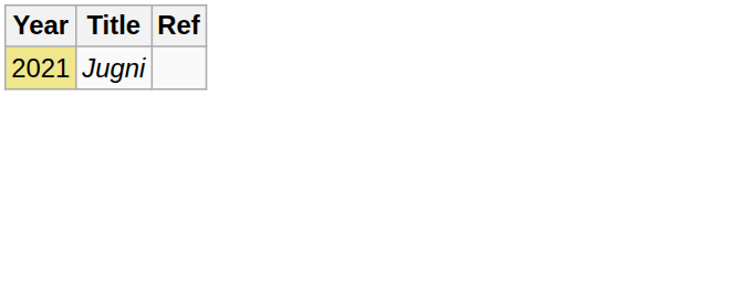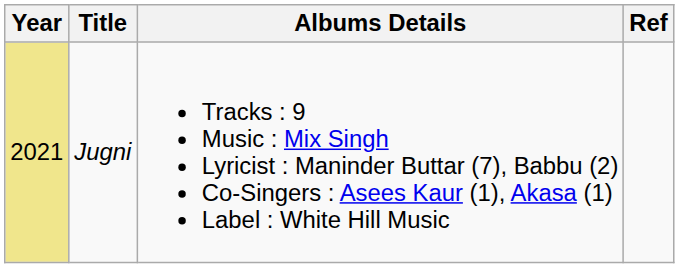+ column: Albums Details | Tracks : 9 Music : Mix Singh Lyricist : Maninder Buttar (7), Babbu (2) Co-Singers : Asees Kaur (1), Akasa (1) Label : White Hill Music
